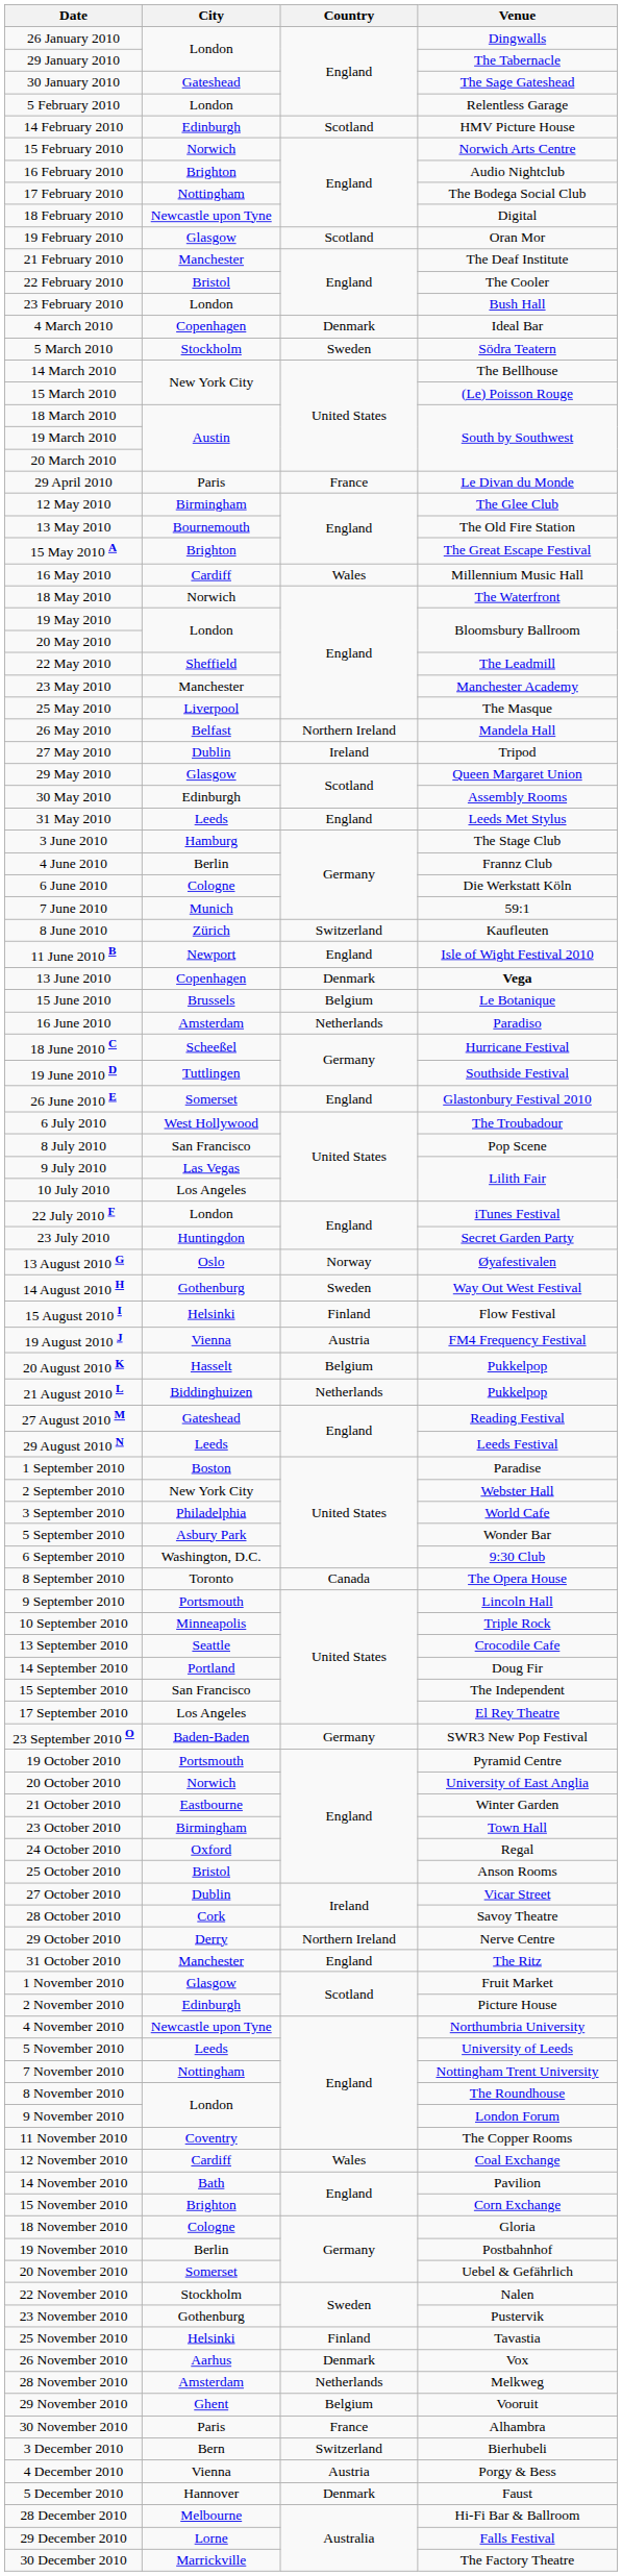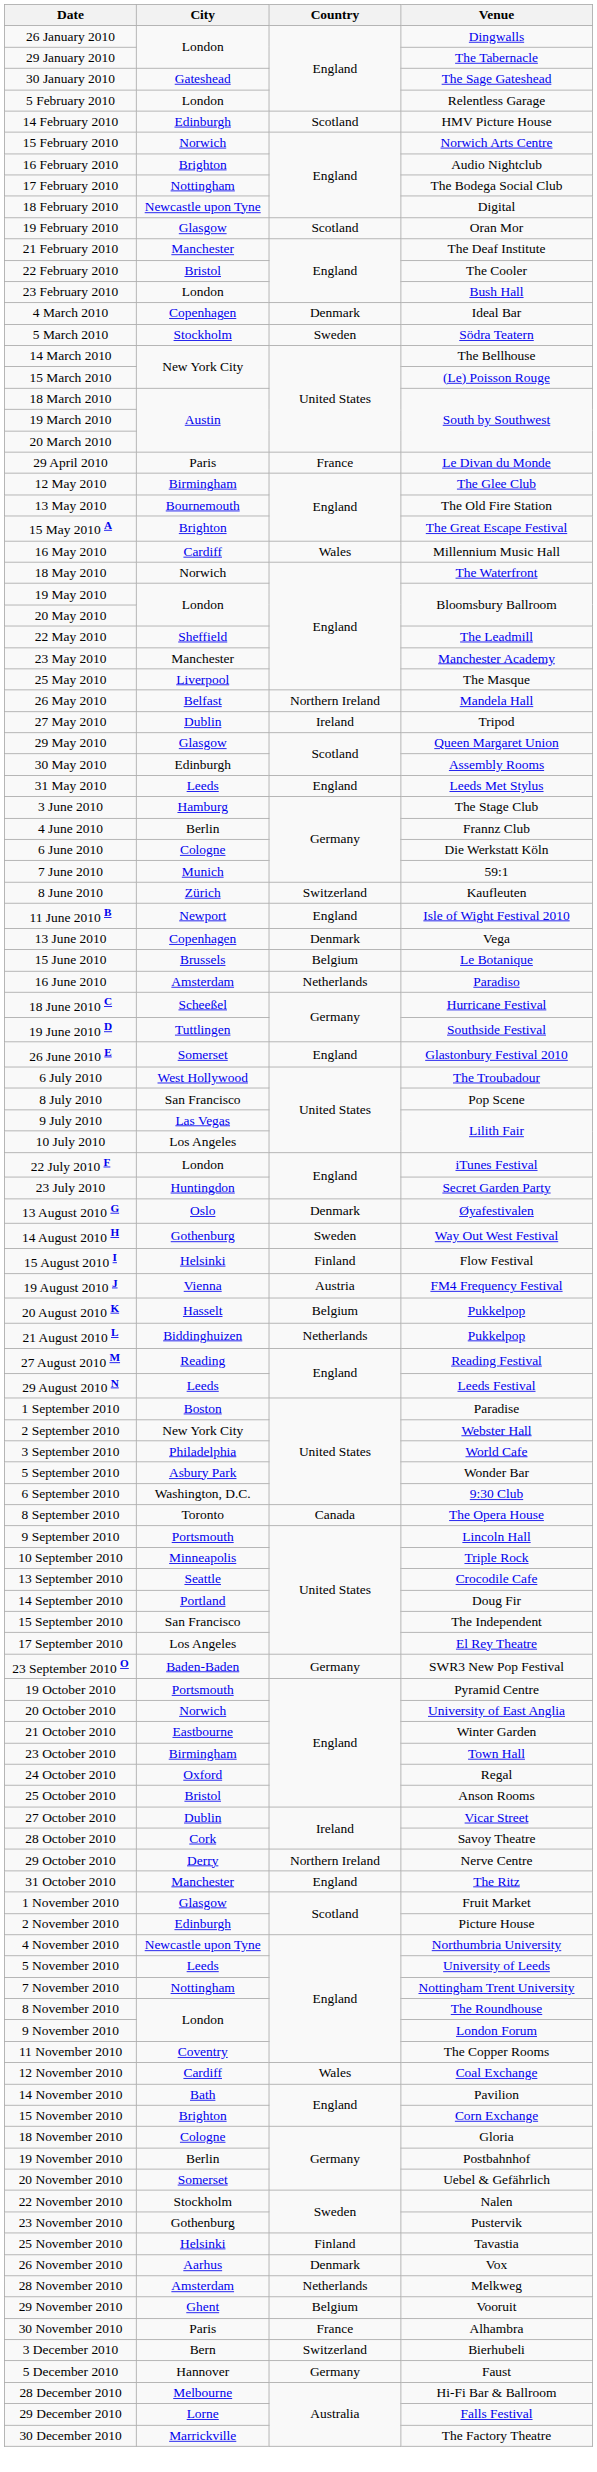13 June 2010 | Venue: bold -> normal
13 August 2010 G | Country: Norway -> Denmark
27 August 2010 M | City: Gateshead -> Reading
- row: 4 December 2010 | Vienna | Austria | Porgy & Bess
5 December 2010 | Country: Denmark -> Germany
